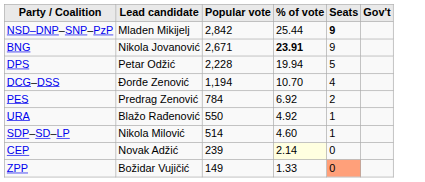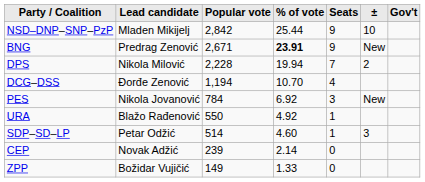+ column: ± | 10 | New | 2 | New | 3
NSD–DNP–SNP–PzP | Seats: bold -> normal
BNG | Lead candidate: Nikola Jovanović -> Predrag Zenović
DPS | Lead candidate: Petar Odžić -> Nikola Milović
DPS | Seats: 5 -> 7
PES | Lead candidate: Predrag Zenović -> Nikola Jovanović
PES | Seats: 2 -> 3
SDP–SD–LP | Lead candidate: Nikola Milović -> Petar Odžić
CEP | % of vote: lightyellow background -> no background
ZPP | Seats: lightsalmon background -> no background
